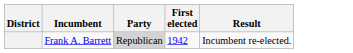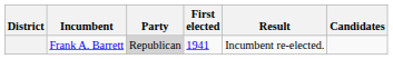+ column: Candidates
Frank A. Barrett | First elected: 1942 -> 1941
